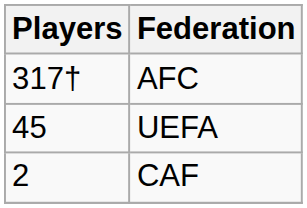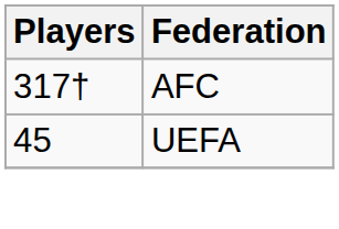- row: 2 | CAF
